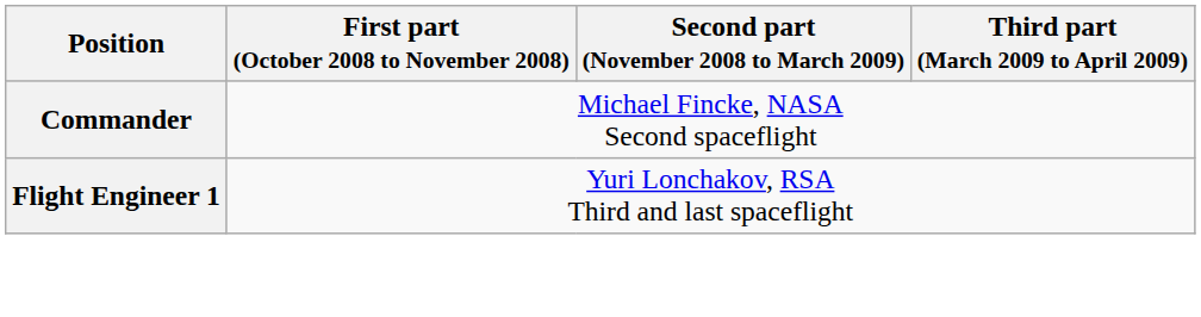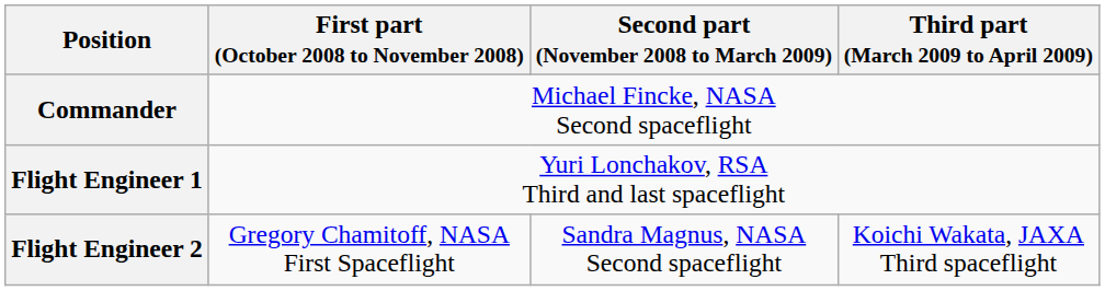+ row: Flight Engineer 2 | Gregory Chamitoff, NASA First Spaceflight | Sandra Magnus, NASA Second spaceflight | Koichi Wakata, JAXA Third spaceflight
